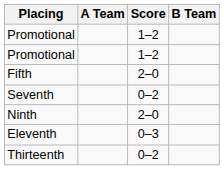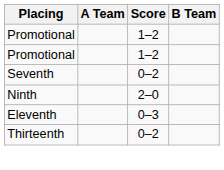- row: Fifth | 2–0
